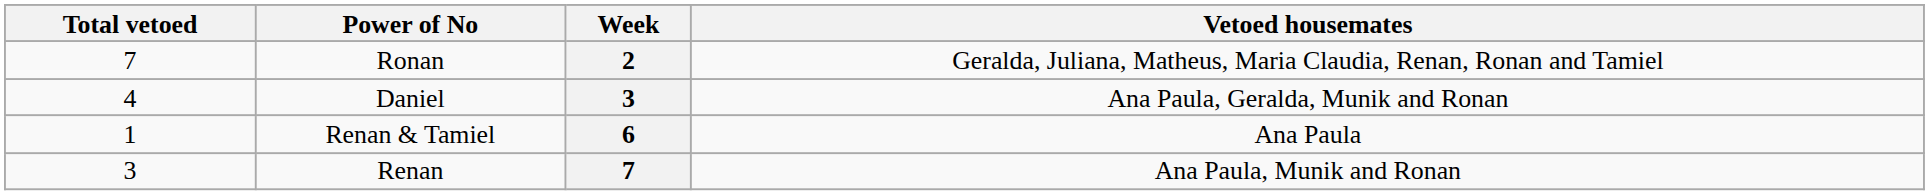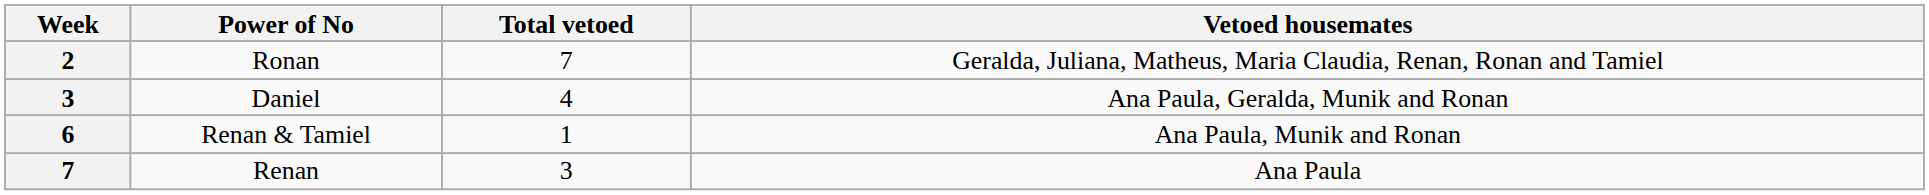columns swapped: Week <-> Total vetoed
Renan & Tamiel | Vetoed housemates: Ana Paula -> Ana Paula, Munik and Ronan
Renan | Vetoed housemates: Ana Paula, Munik and Ronan -> Ana Paula
